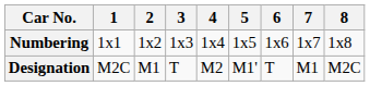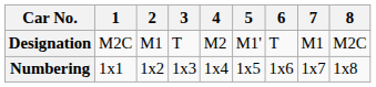rows swapped: Designation <-> Numbering
